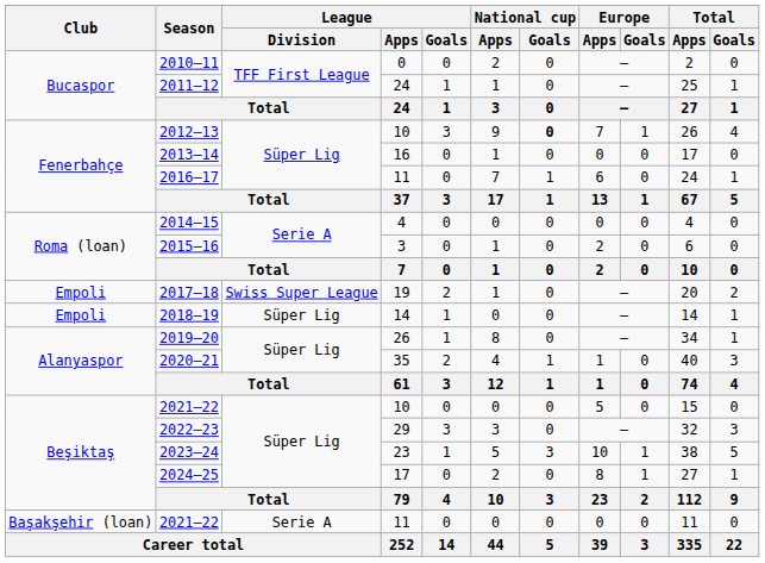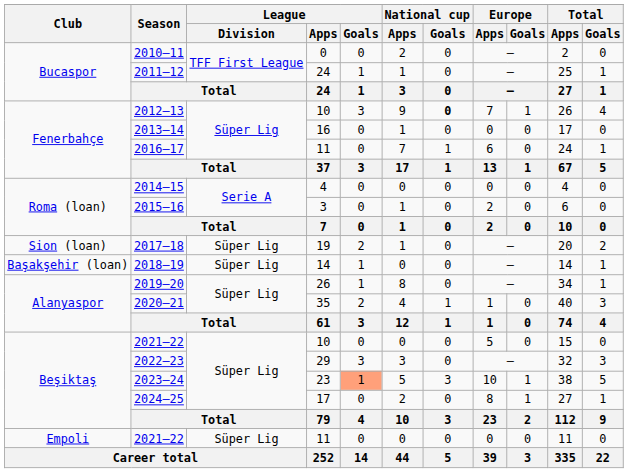2017–18 | Club: Empoli -> Sion (loan)
2017–18 | League / Division: Swiss Super League -> Süper Lig
2018–19 | Club: Empoli -> Başakşehir (loan)
2023–24 | League / Goals: no background -> lightsalmon background
2021–22 / 11 | Club: Başakşehir (loan) -> Empoli
2021–22 / 11 | League / Division: Serie A -> Süper Lig
